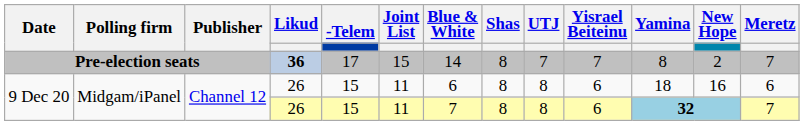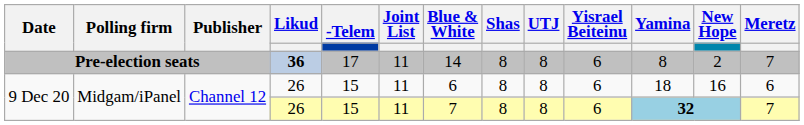Pre-election seats | Joint List: 15 -> 11
Pre-election seats | UTJ: 7 -> 8
Pre-election seats | Yisrael Beiteinu: 7 -> 6
